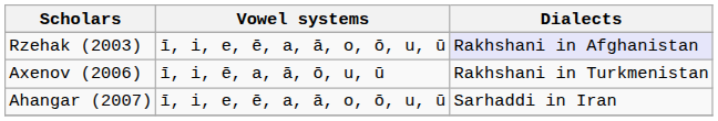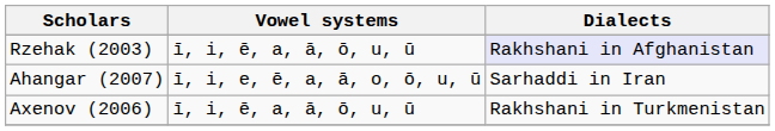Rzehak (2003) | Vowel systems: ī, i, e, ē, a, ā, o, ō, u, ū -> ī, i, ē, a, ā, ō, u, ū
rows swapped: Axenov (2006) <-> Ahangar (2007)
